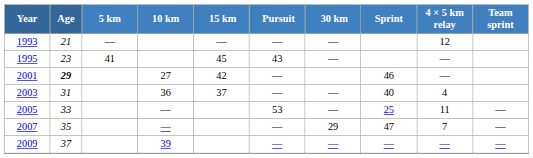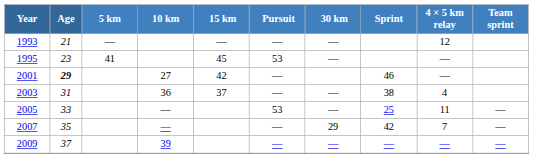1995 | Pursuit: 43 -> 53
2003 | Sprint: 40 -> 38
2007 | Sprint: 47 -> 42
